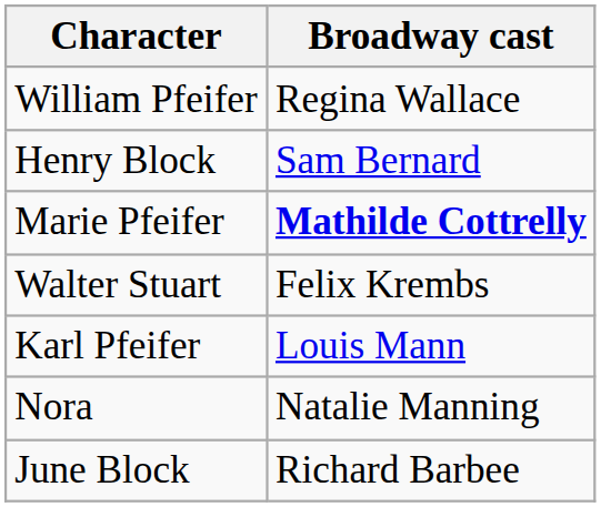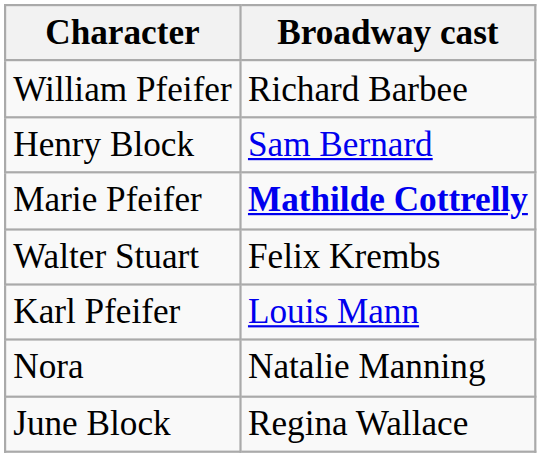William Pfeifer | Broadway cast: Regina Wallace -> Richard Barbee
June Block | Broadway cast: Richard Barbee -> Regina Wallace
